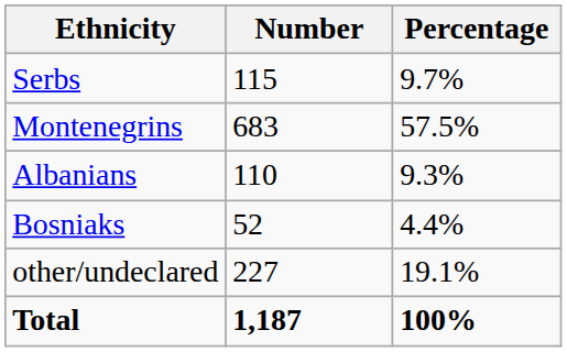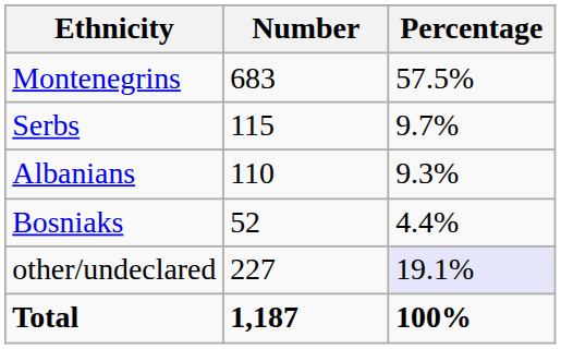rows swapped: Montenegrins <-> Serbs
other/undeclared | Percentage: no background -> lavender background
